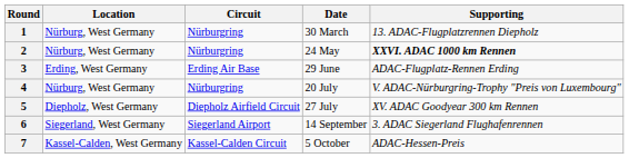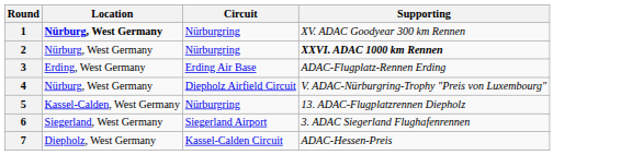- column: Date | 30 March | 24 May | 29 June | 20 July | 27 July | 14 September | 5 October
1 | Location: normal -> bold
1 | Supporting: 13. ADAC-Flugplatzrennen Diepholz -> XV. ADAC Goodyear 300 km Rennen
4 | Circuit: Nürburgring -> Diepholz Airfield Circuit
5 | Location: Diepholz, West Germany -> Kassel-Calden, West Germany
5 | Circuit: Diepholz Airfield Circuit -> Nürburgring
5 | Supporting: XV. ADAC Goodyear 300 km Rennen -> 13. ADAC-Flugplatzrennen Diepholz
7 | Location: Kassel-Calden, West Germany -> Diepholz, West Germany
